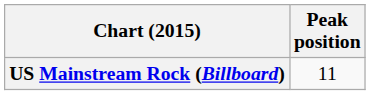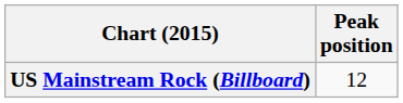US Mainstream Rock (Billboard) | Peak position: 11 -> 12
